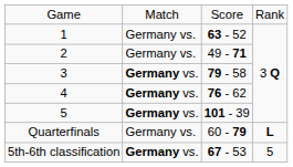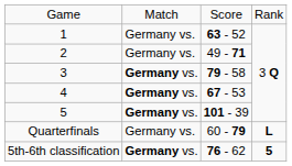4 | column 3: 76 - 62 -> 67 - 53
5th-6th classification | column 3: 67 - 53 -> 76 - 62
5th-6th classification | column 4: normal -> bold
